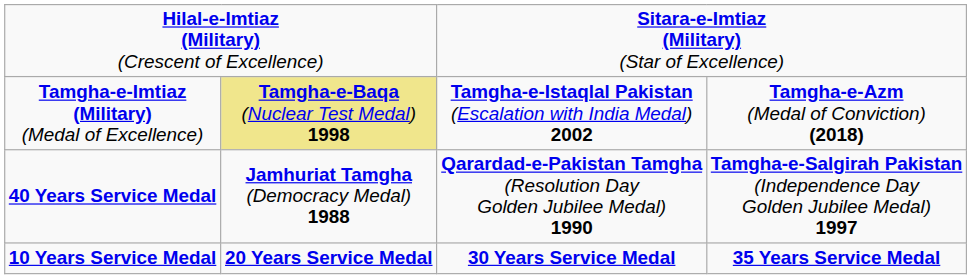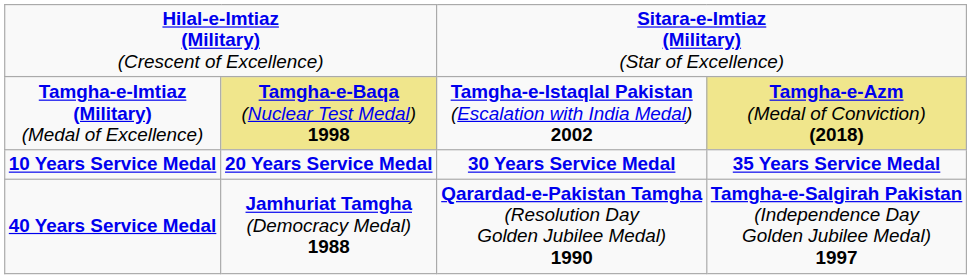Tamgha-e-Imtiaz (Military) (Medal of Excellence) | column 4: no background -> khaki background
rows swapped: 10 Years Service Medal <-> 40 Years Service Medal
